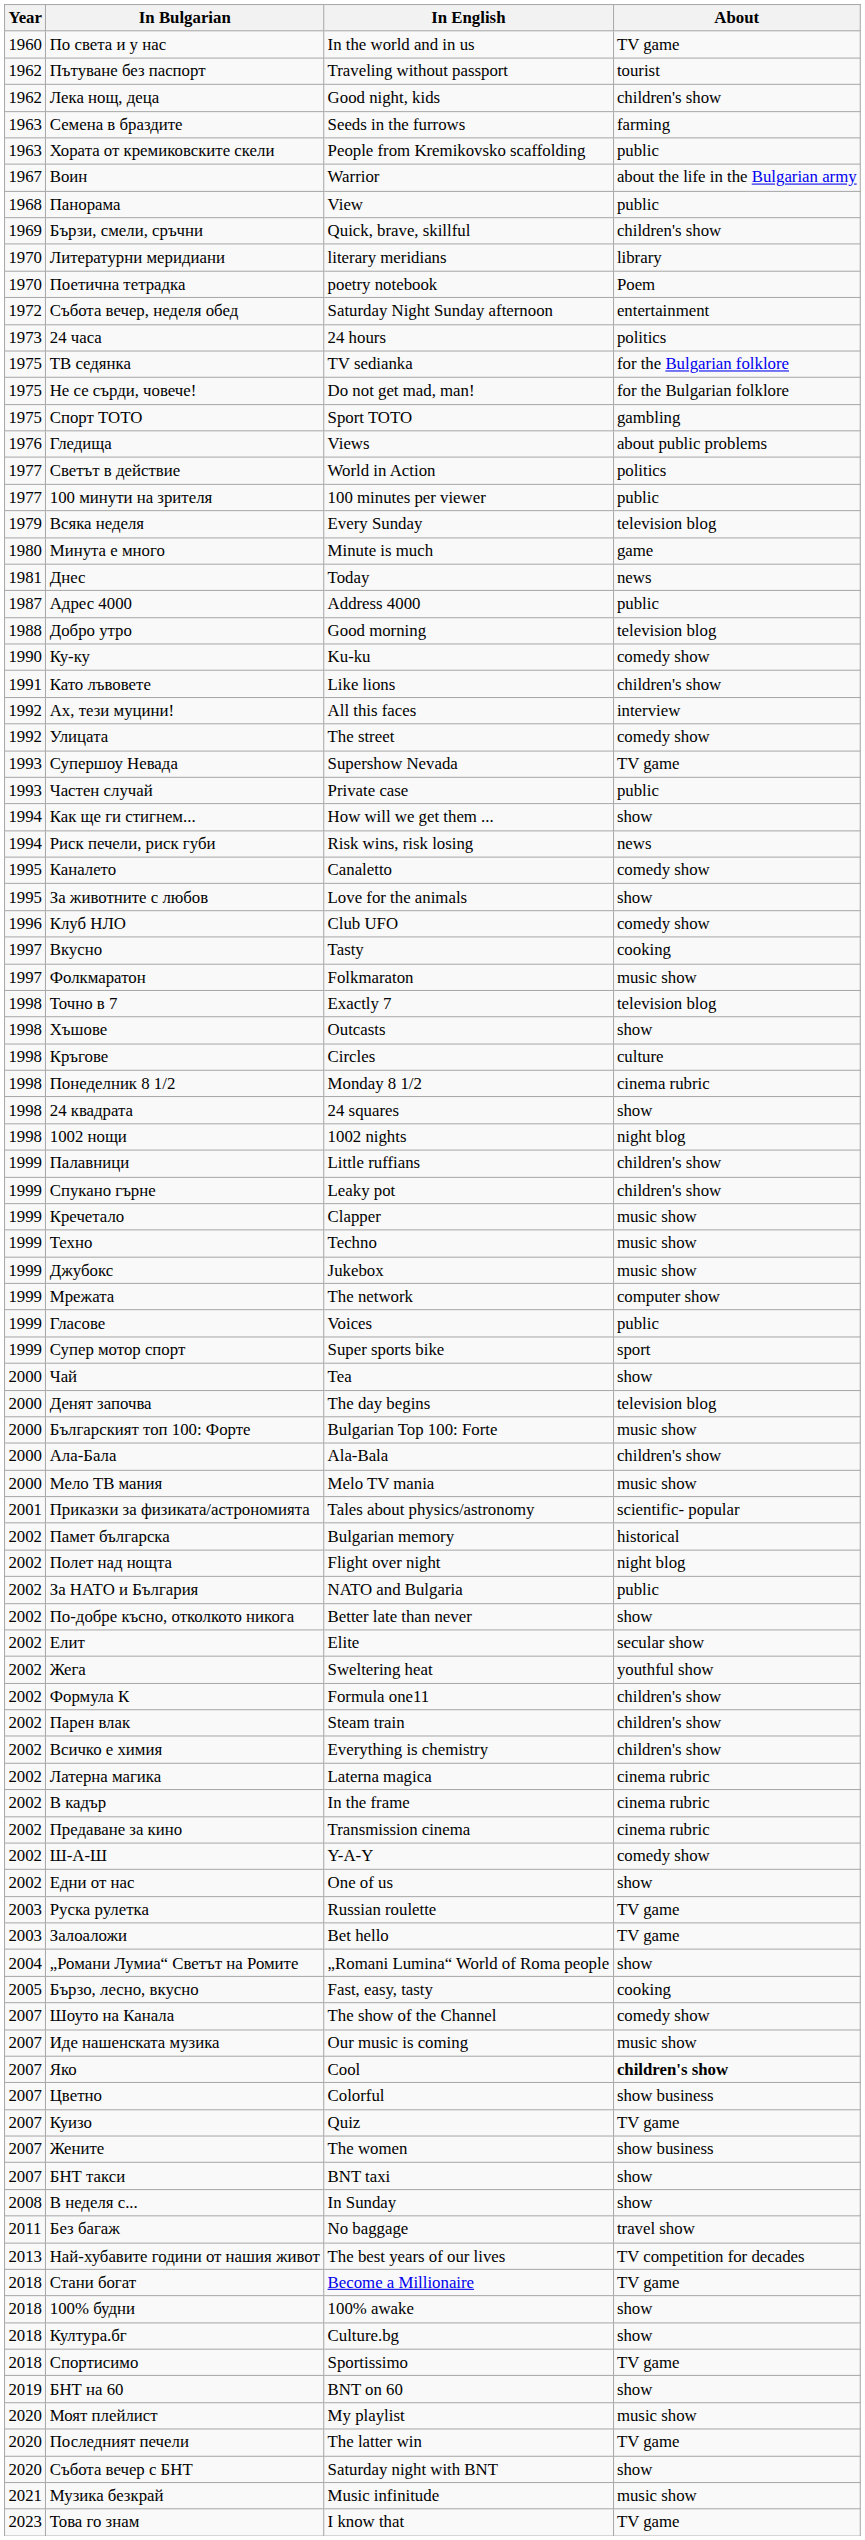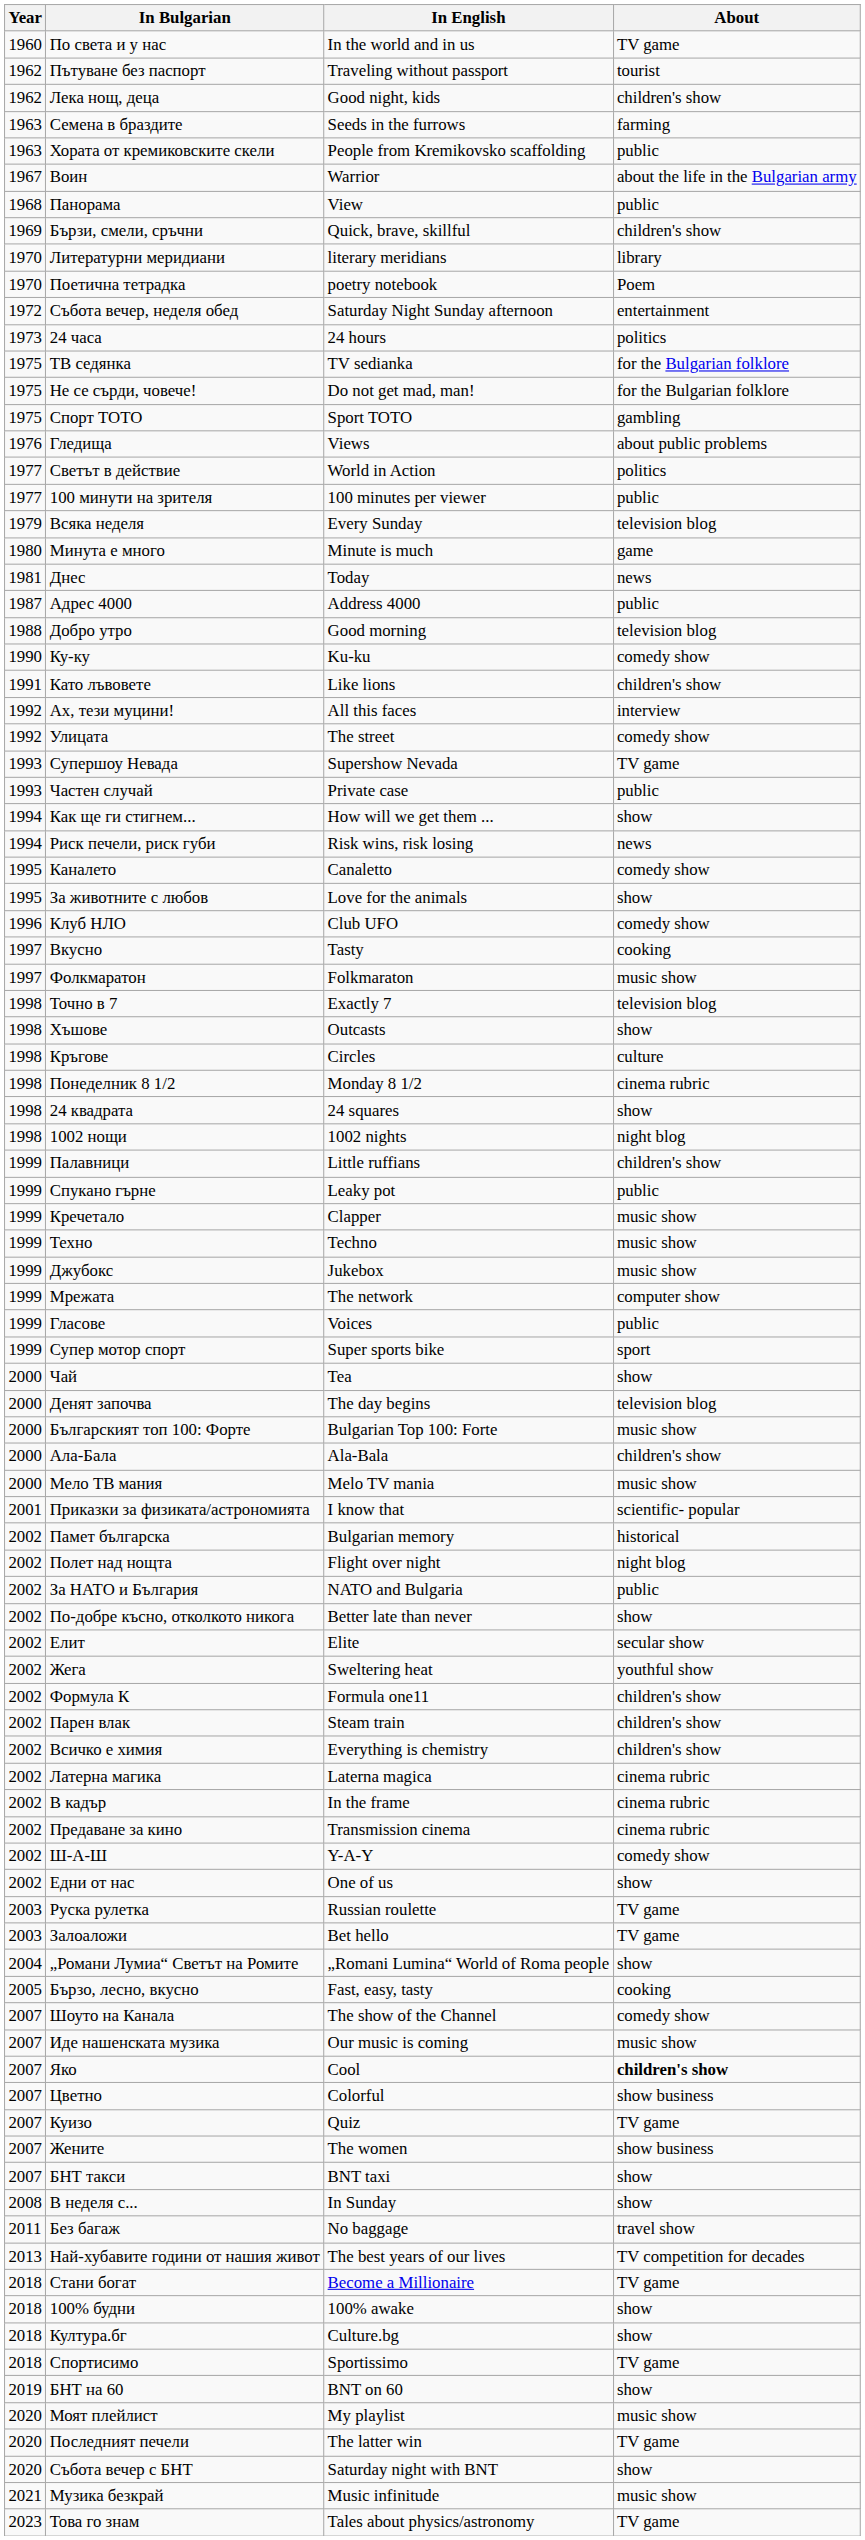Спукано гърне | About: children's show -> public
Приказки за физиката/астрономията | In English: Tales about physics/astronomy -> I know that
Това го знам | In English: I know that -> Tales about physics/astronomy
